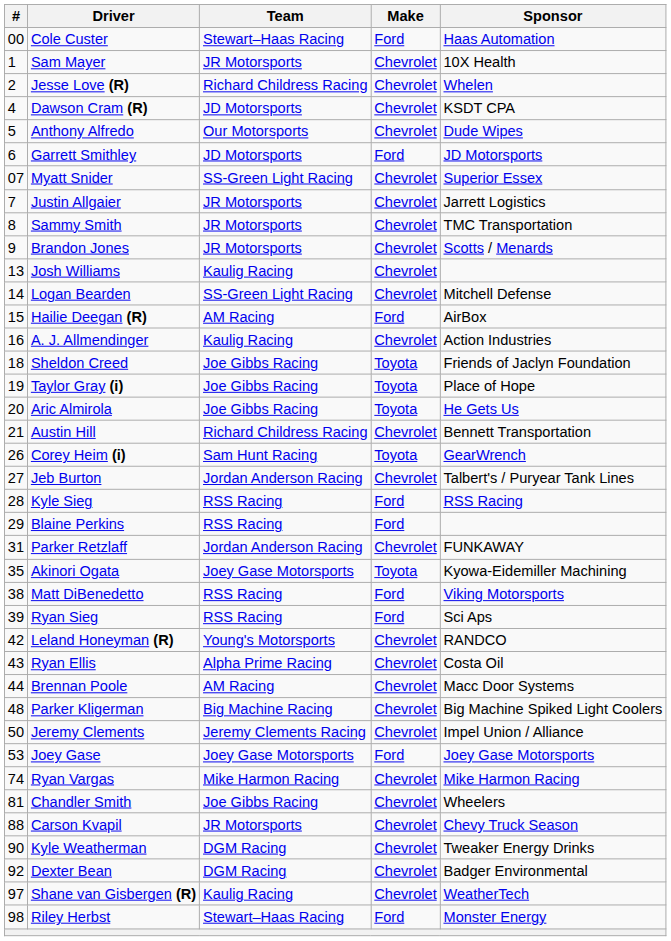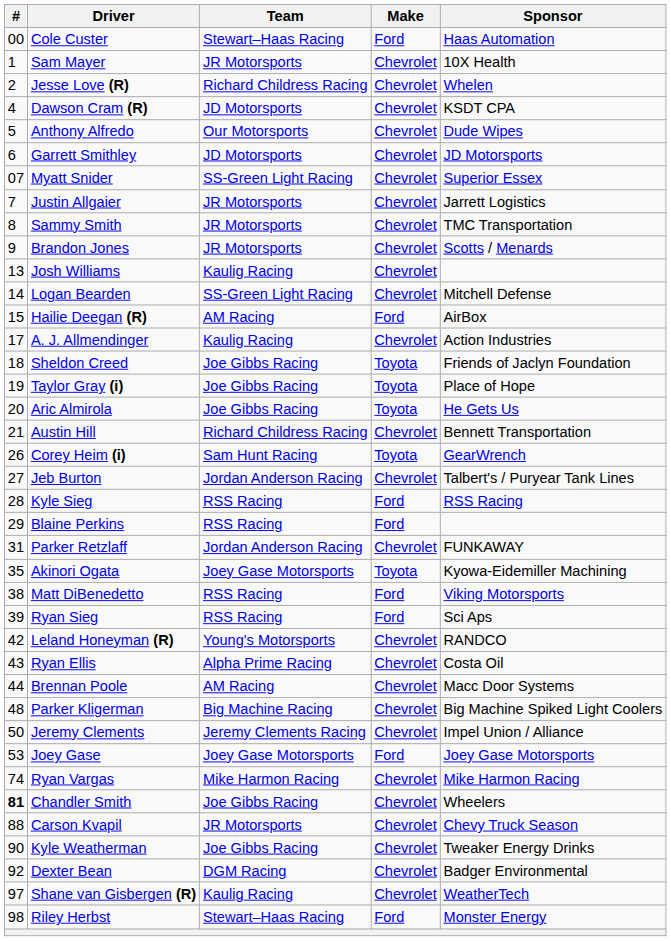Garrett Smithley | Make: Ford -> Chevrolet
A. J. Allmendinger | #: 16 -> 17
Chandler Smith | #: normal -> bold
Kyle Weatherman | Team: DGM Racing -> Joe Gibbs Racing
